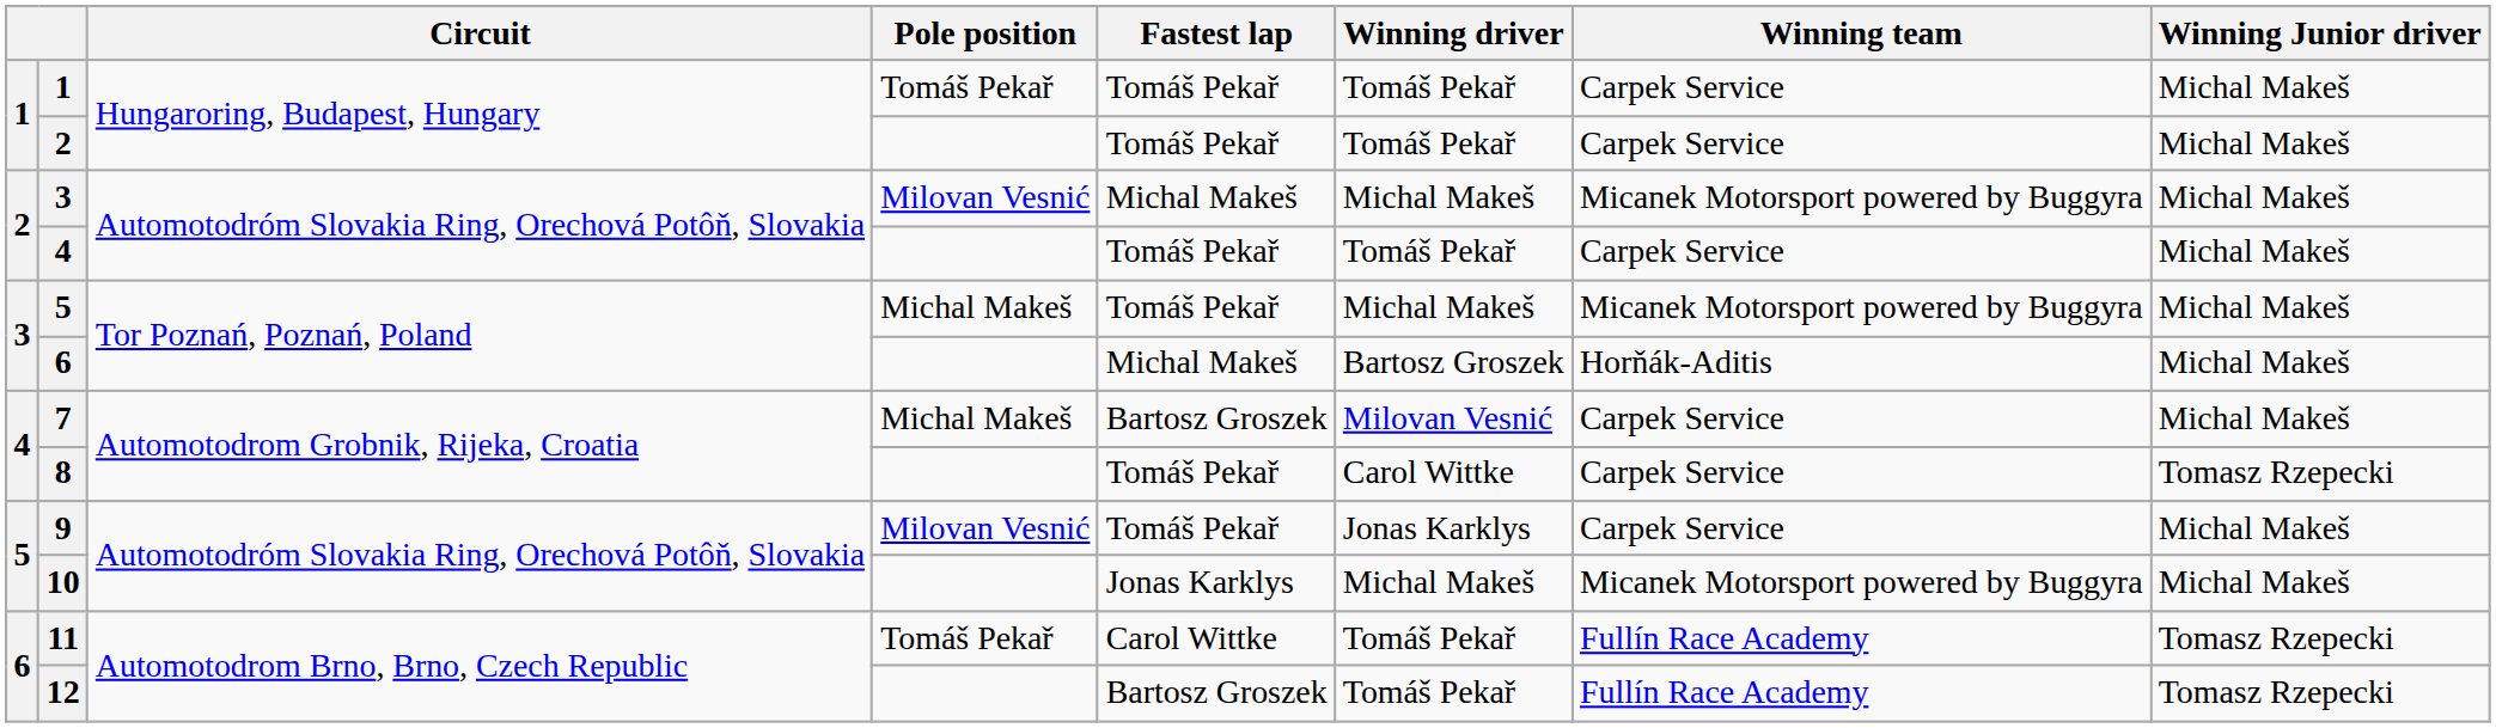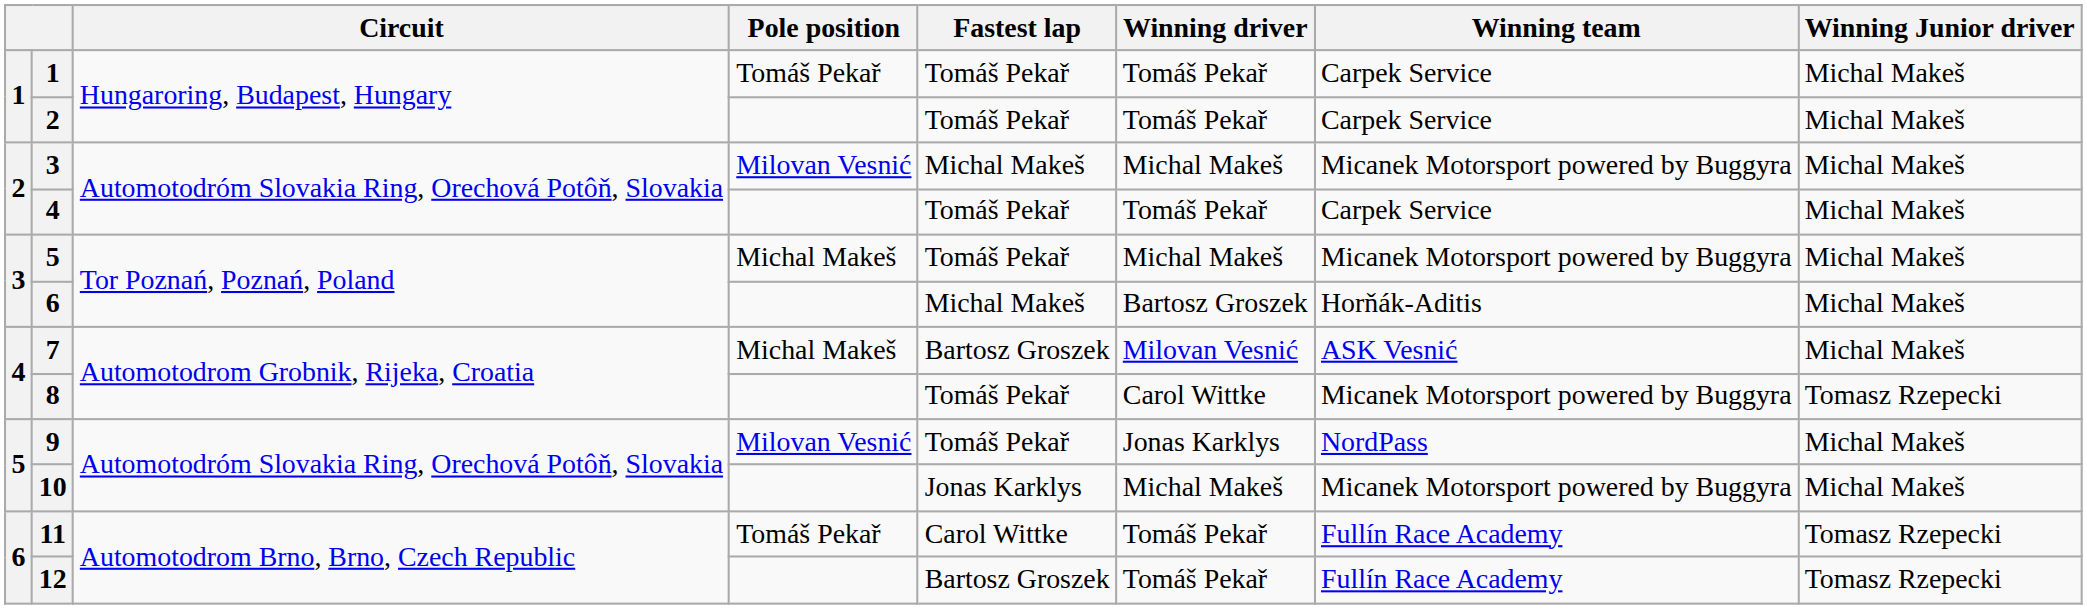7 | Winning team: Carpek Service -> ASK Vesnić
8 | Winning team: Carpek Service -> Micanek Motorsport powered by Buggyra
9 | Winning team: Carpek Service -> NordPass
